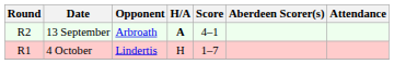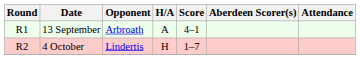13 September | Round: R2 -> R1
13 September | H/A: bold -> normal
4 October | Round: R1 -> R2
